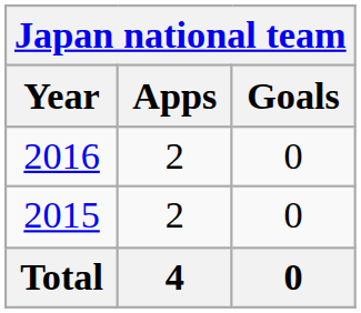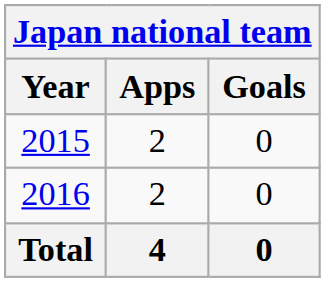rows swapped: 2015 <-> 2016
